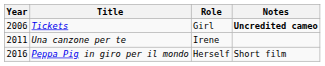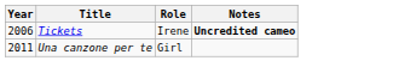Tickets | Role: Girl -> Irene
Una canzone per te | Role: Irene -> Girl
- row: 2016 | Peppa Pig in giro per il mondo | Herself | Short film
